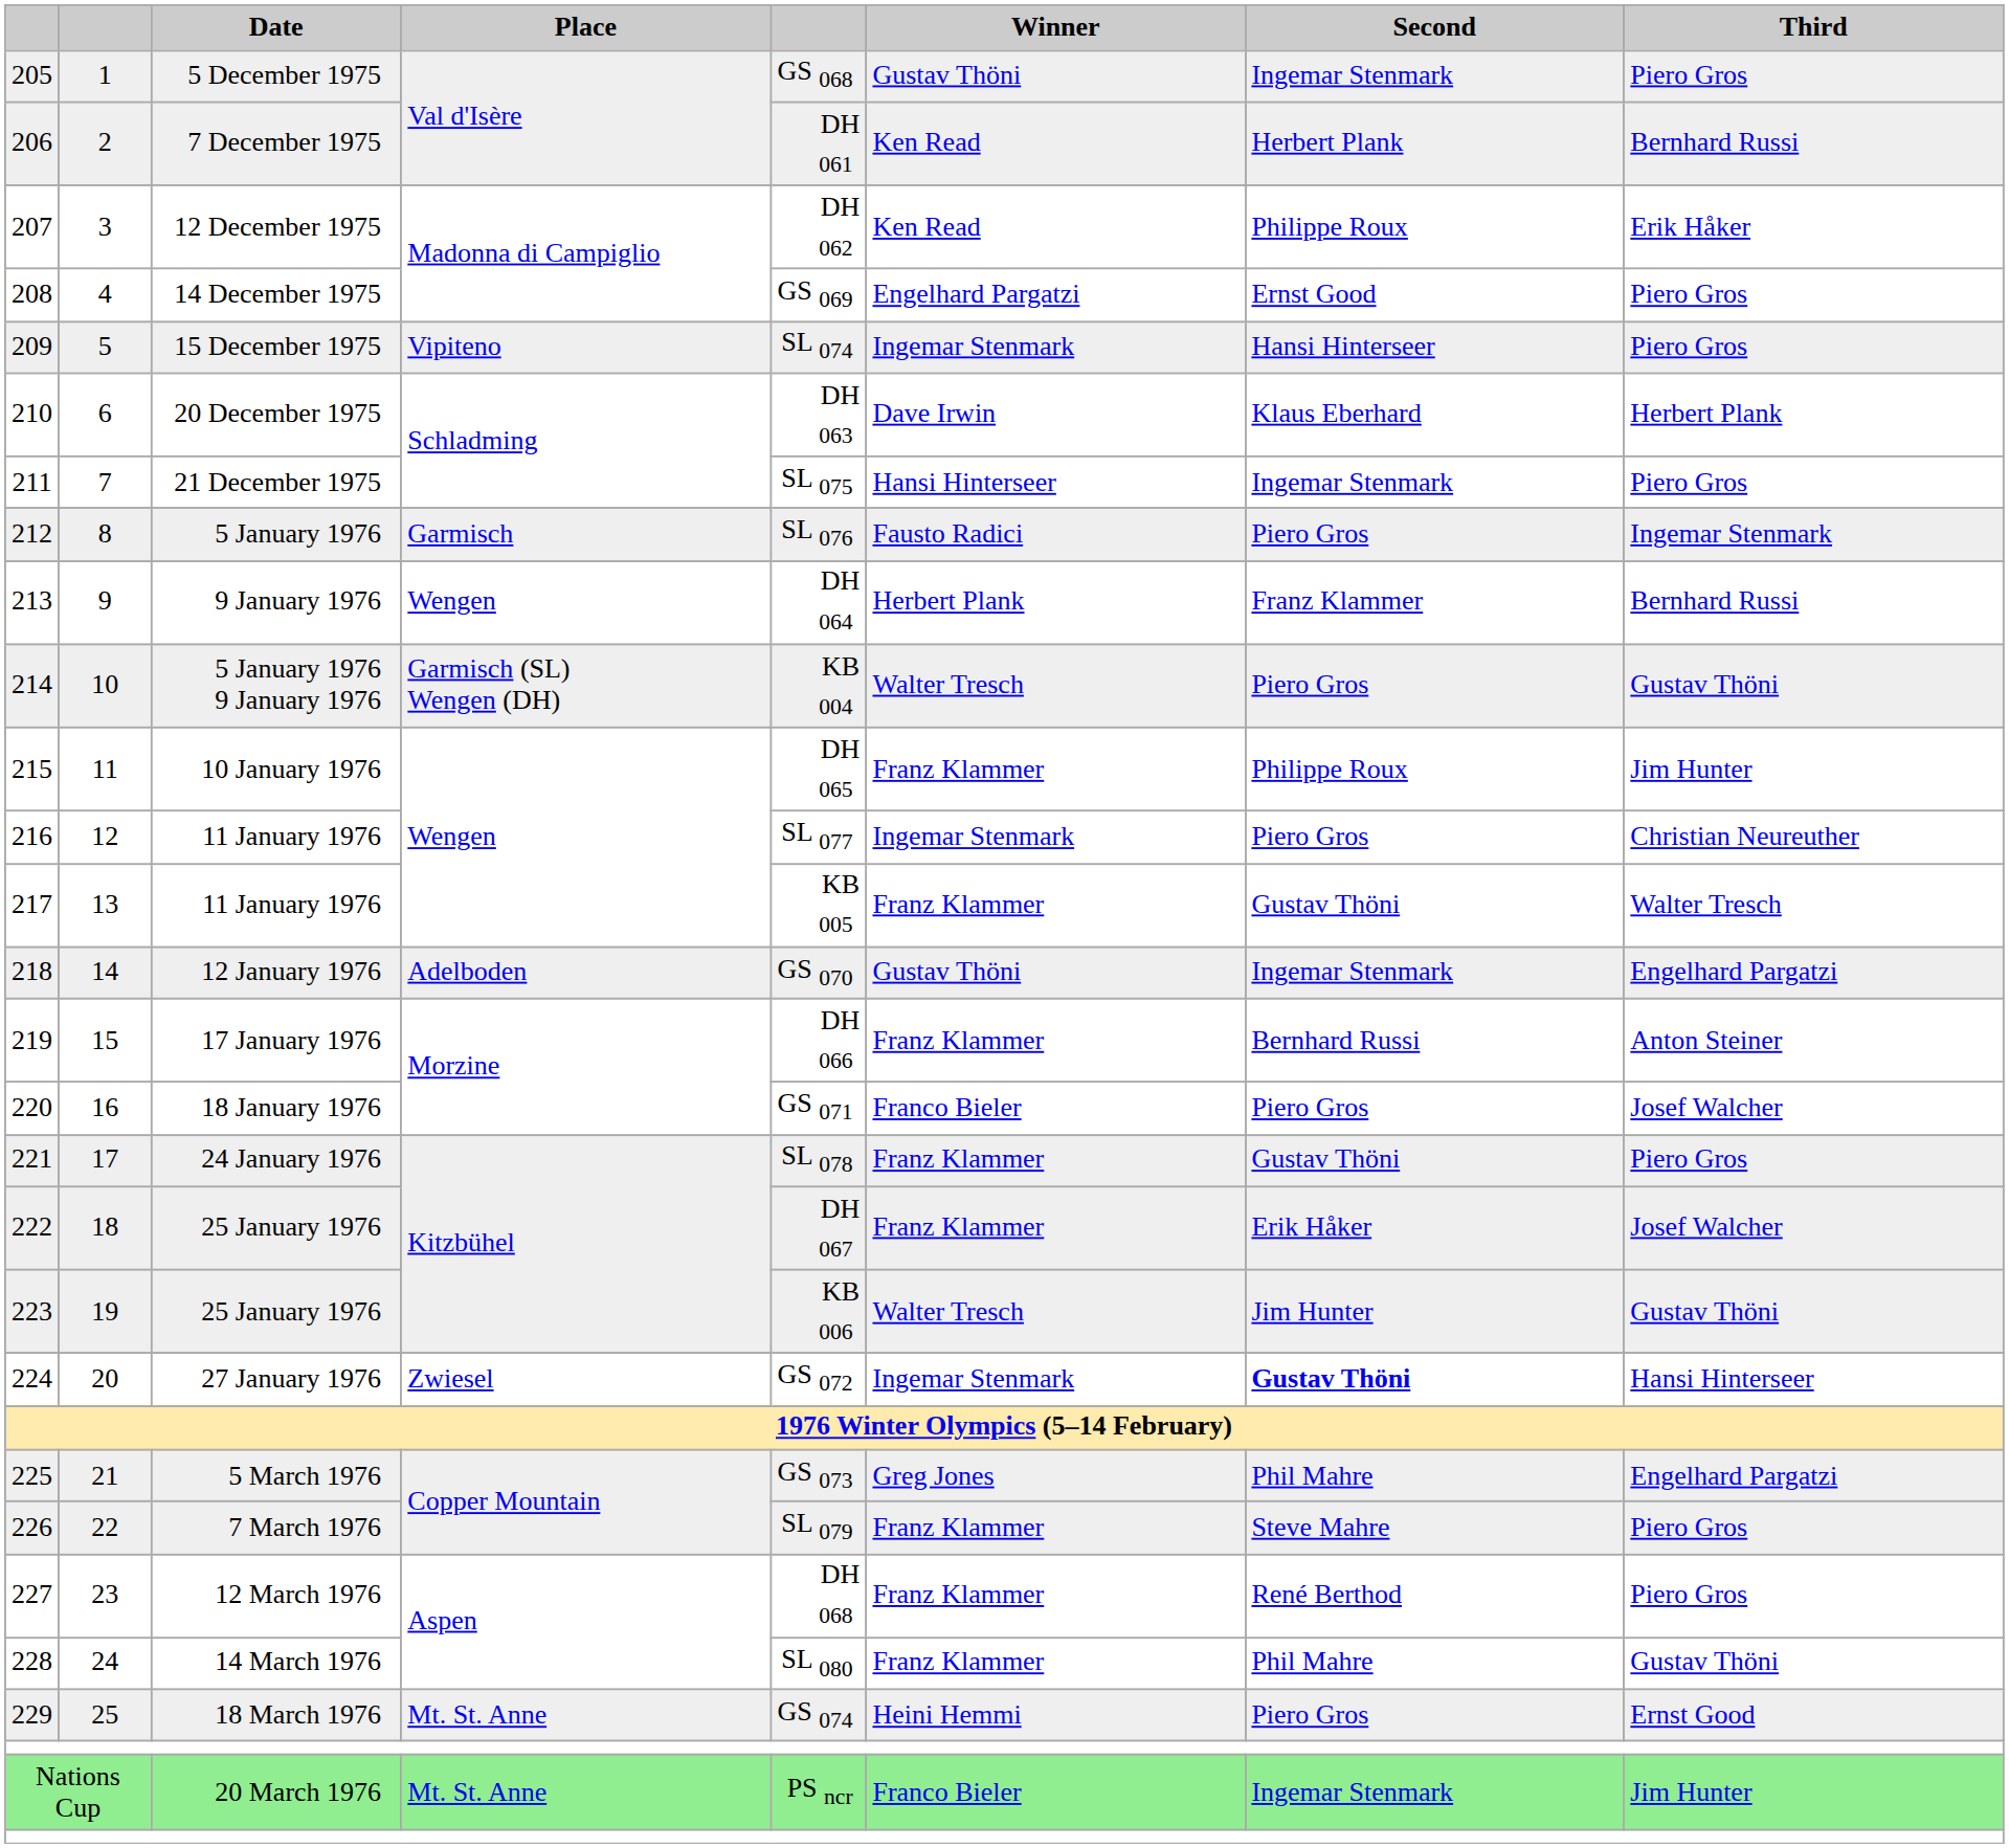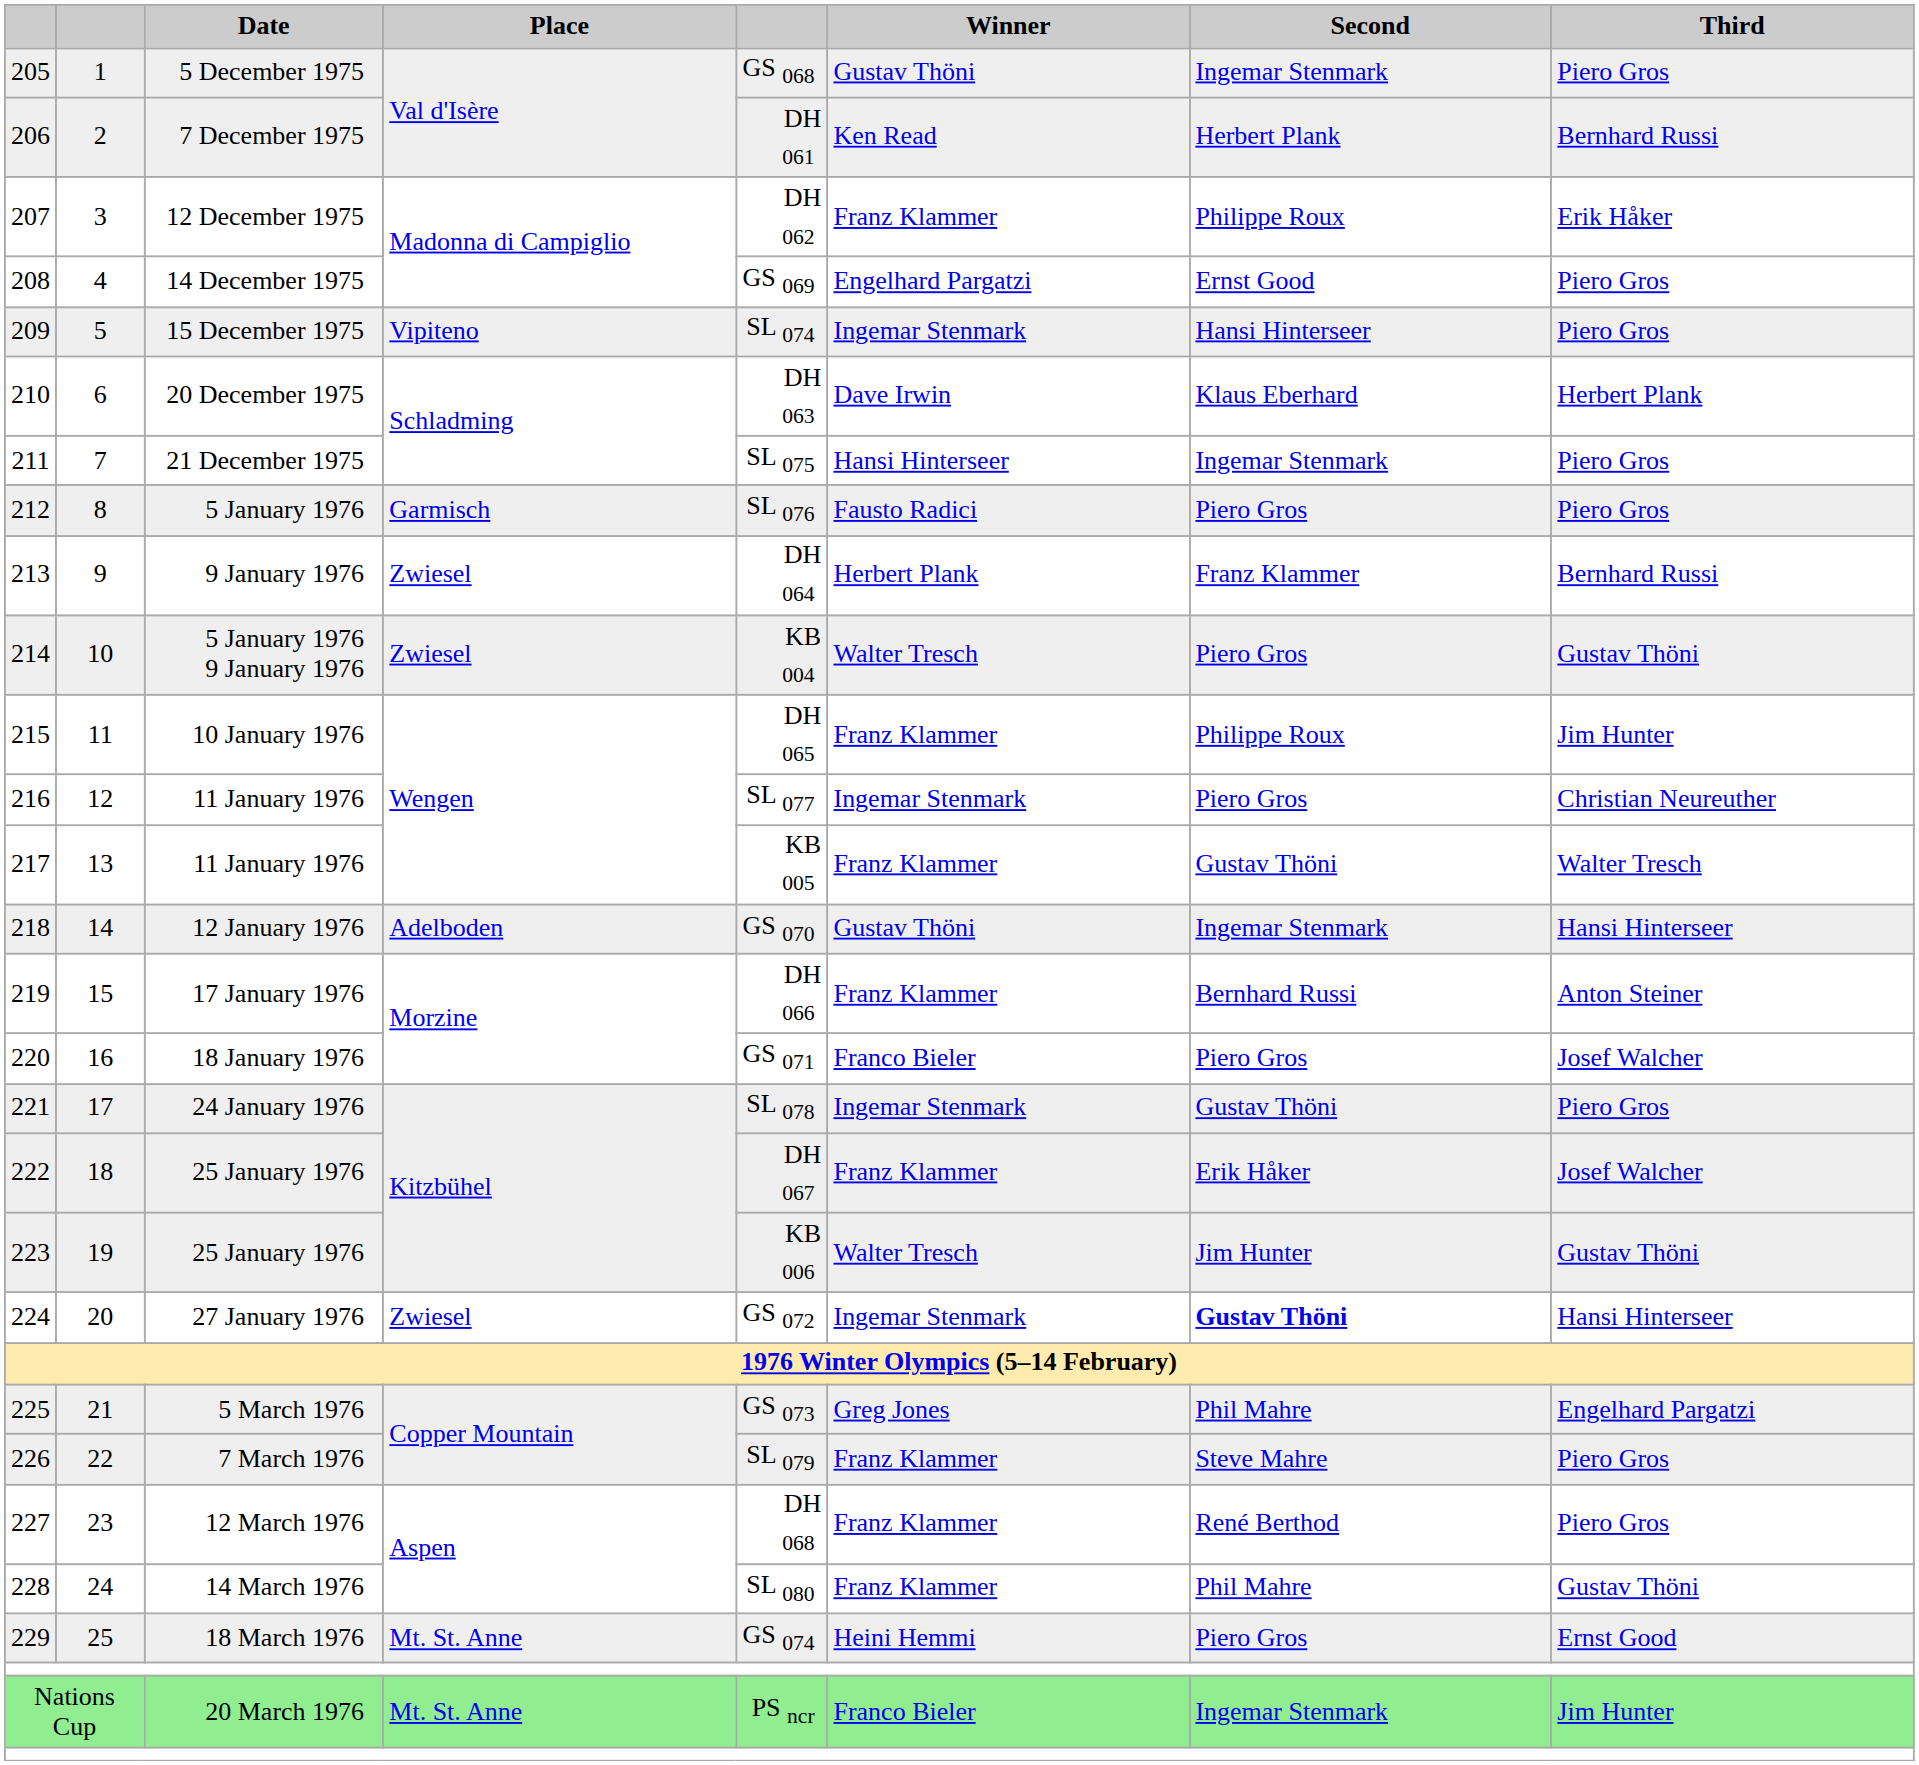207 | Winner: Ken Read -> Franz Klammer
212 | Third: Ingemar Stenmark -> Piero Gros
213 | Place: Wengen -> Zwiesel
214 | Place: Garmisch (SL) Wengen (DH) -> Zwiesel
218 | Third: Engelhard Pargatzi -> Hansi Hinterseer
221 | Winner: Franz Klammer -> Ingemar Stenmark
